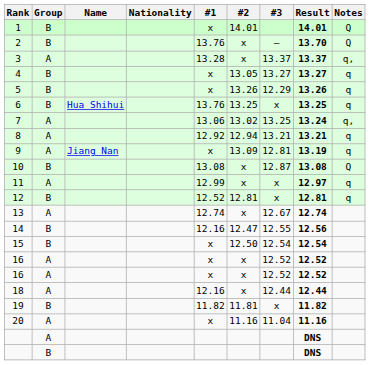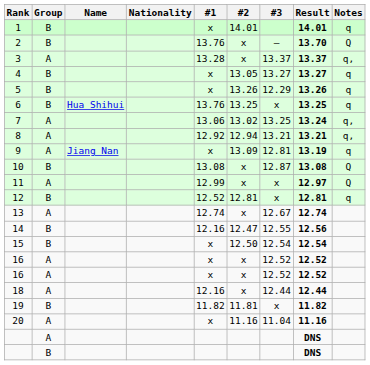1 | Notes: Q -> q
8 | Notes: q -> q,
11 | Notes: q -> Q
